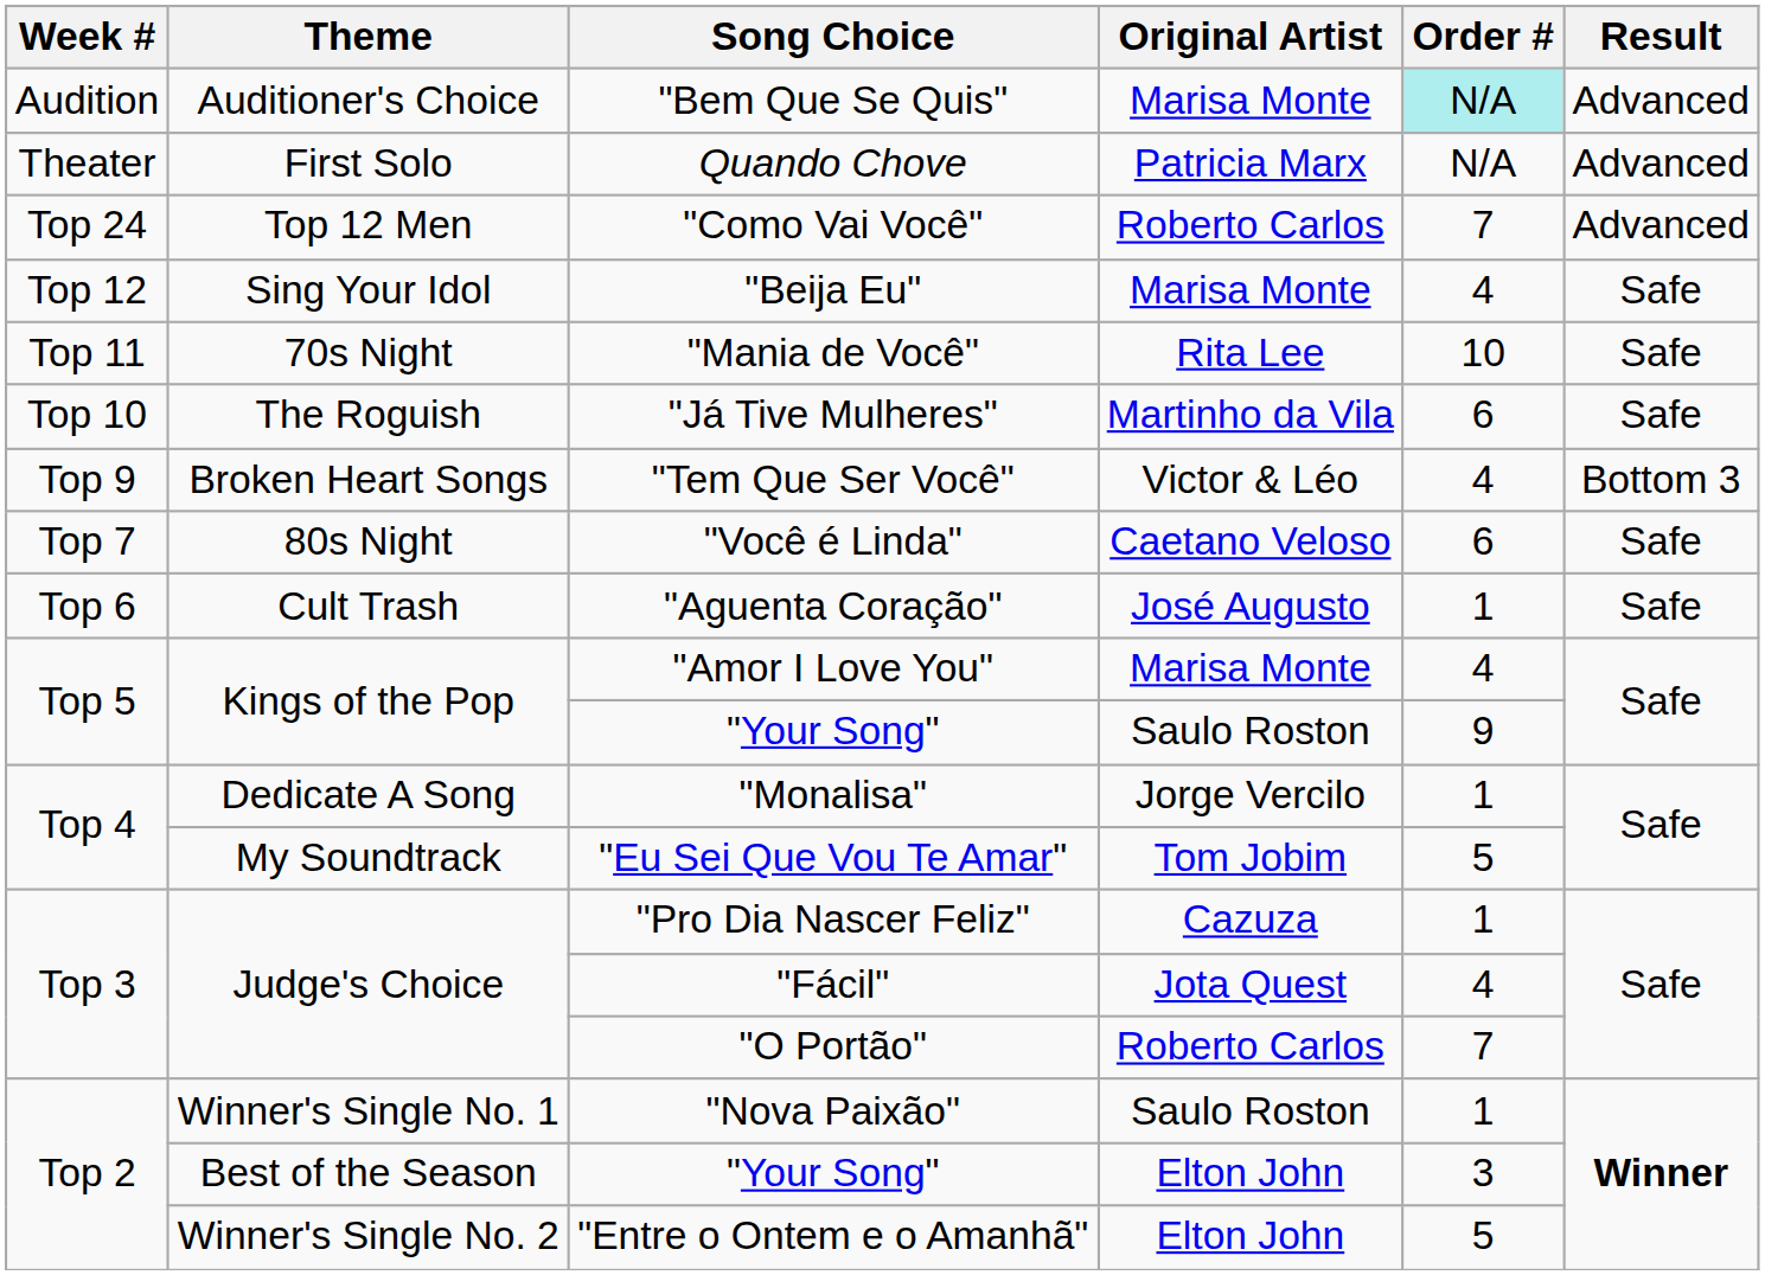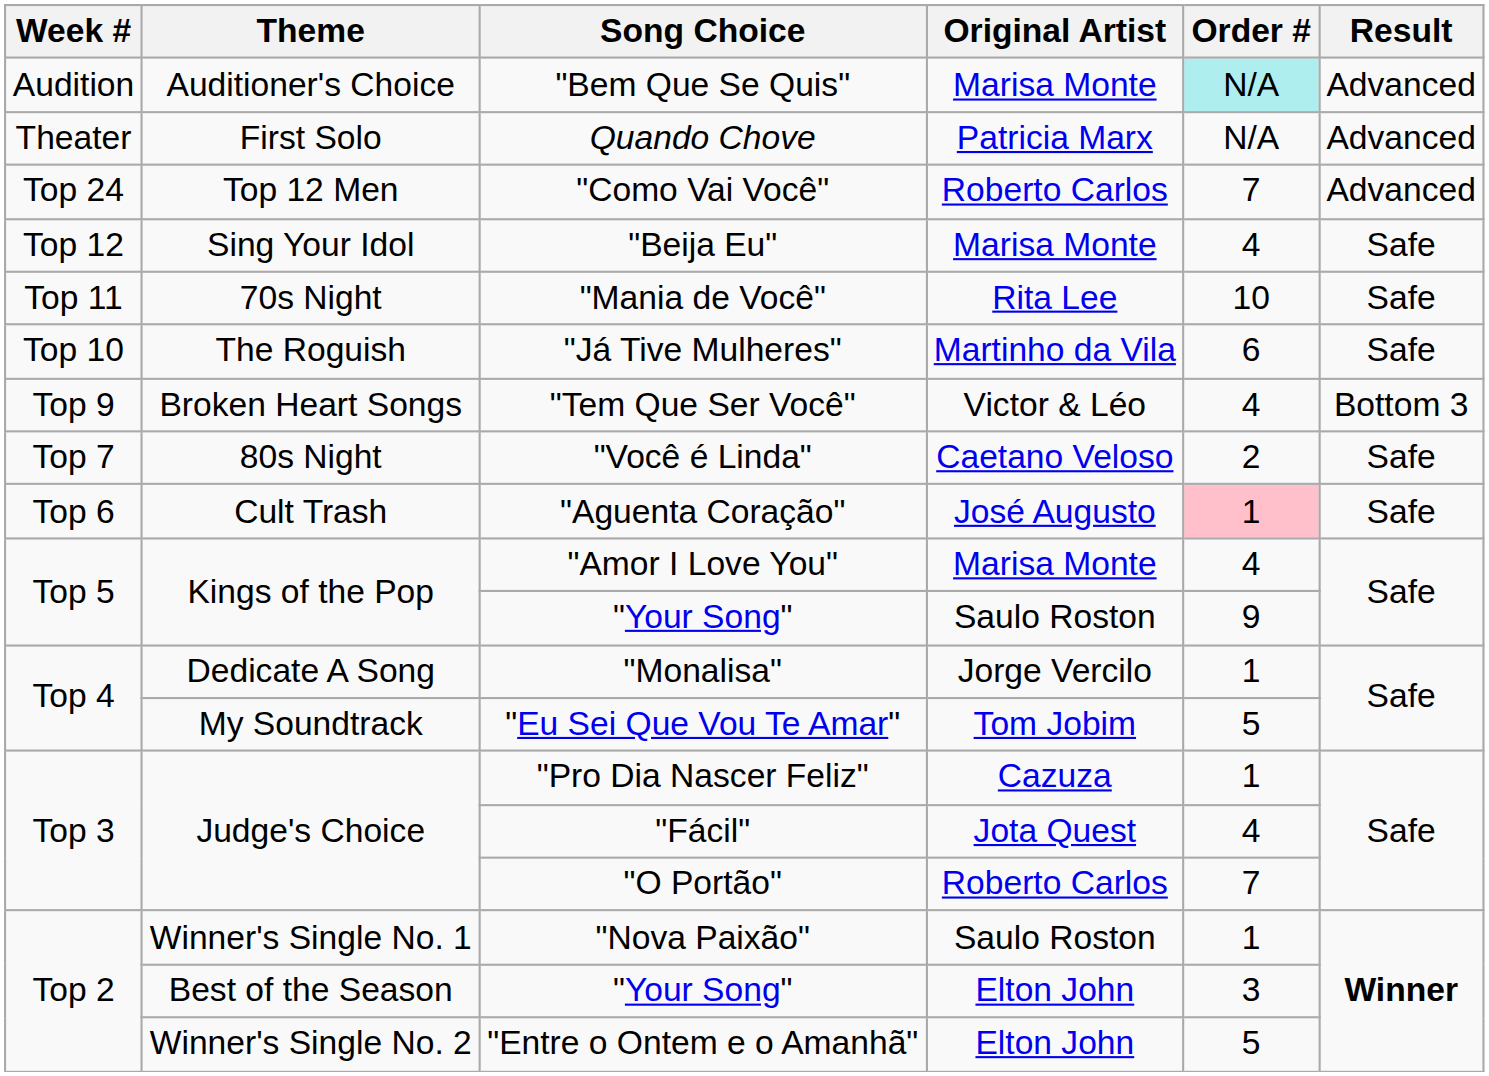"Você é Linda" | Order #: 6 -> 2
"Aguenta Coração" | Order #: no background -> pink background
